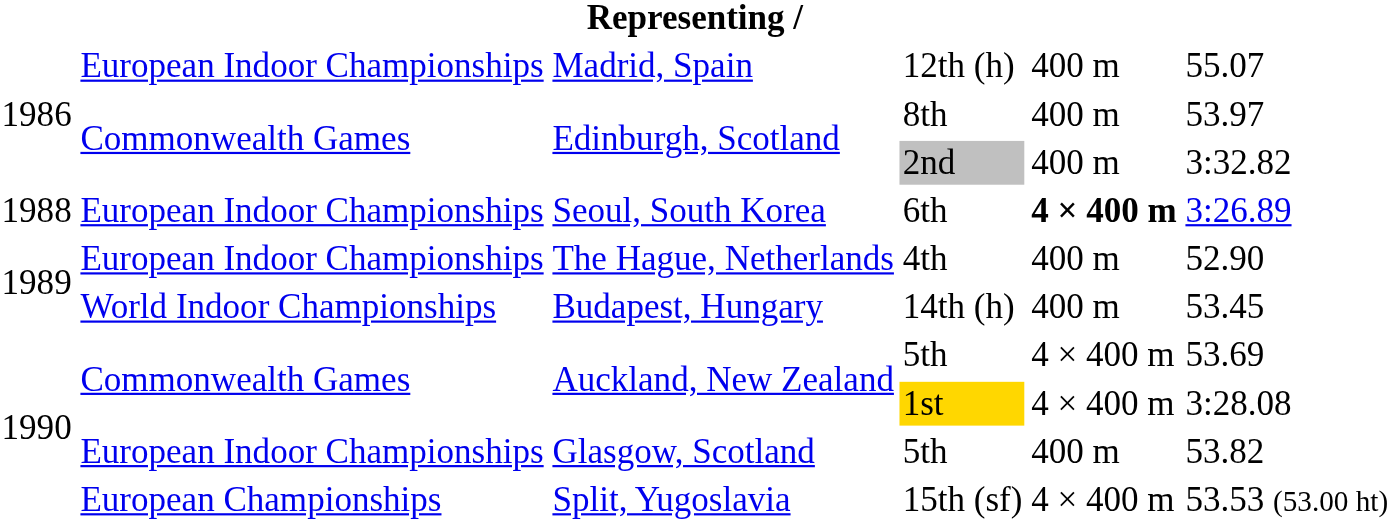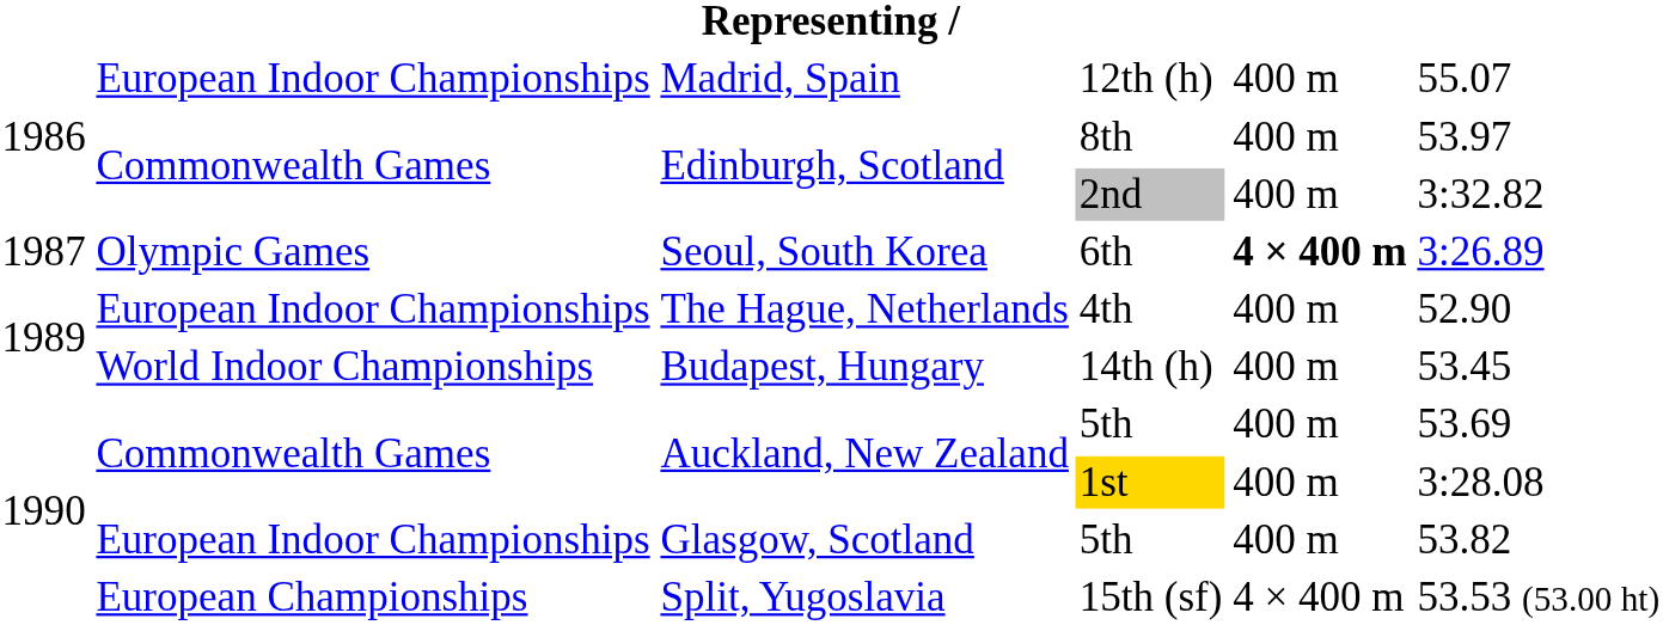6th | column 1: 1988 -> 1987
6th | column 2: European Indoor Championships -> Olympic Games
Auckland, New Zealand / 5th | column 5: 4 × 400 m -> 400 m
1st | column 5: 4 × 400 m -> 400 m
